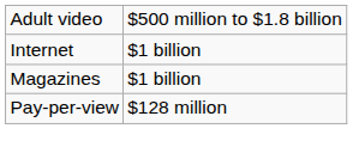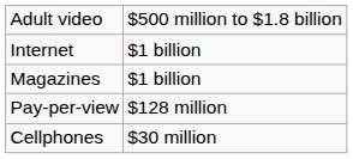+ row: Cellphones | $30 million
